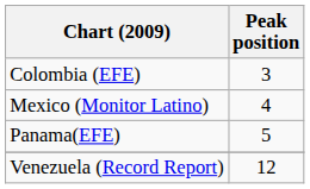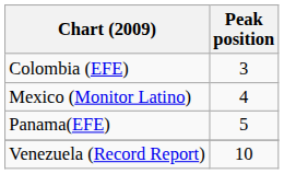Venezuela (Record Report) | Peak position: 12 -> 10
